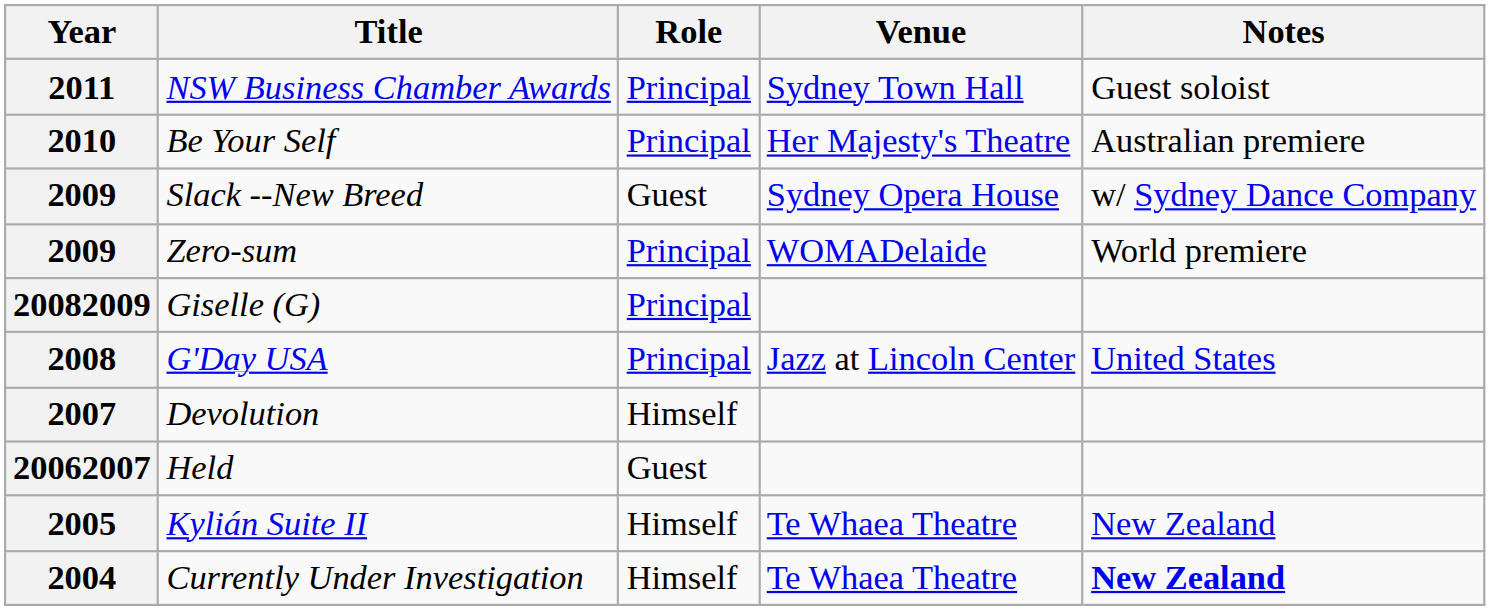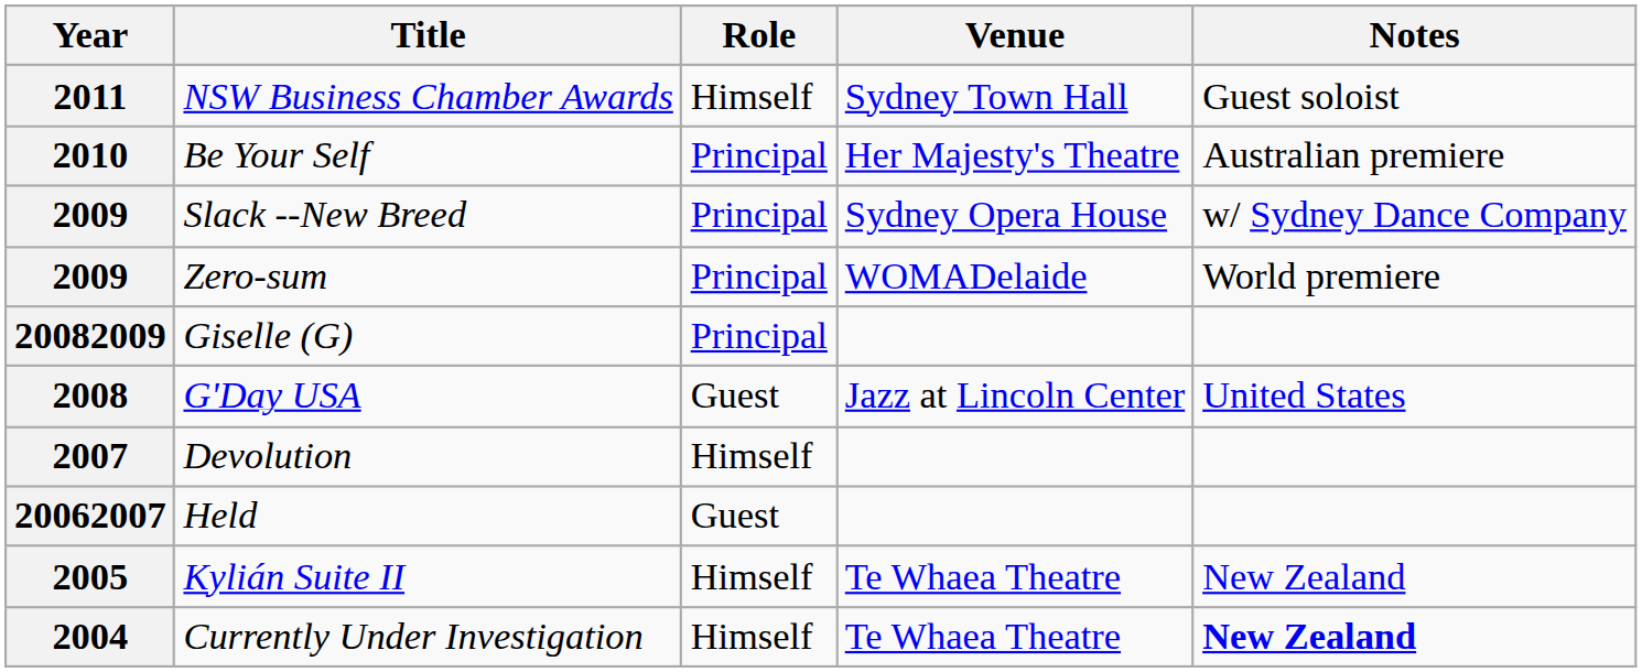2011 | Role: Principal -> Himself
2009 / Slack --New Breed | Role: Guest -> Principal
2008 | Role: Principal -> Guest
